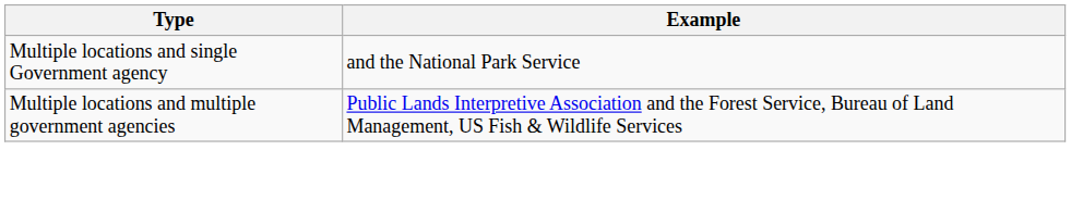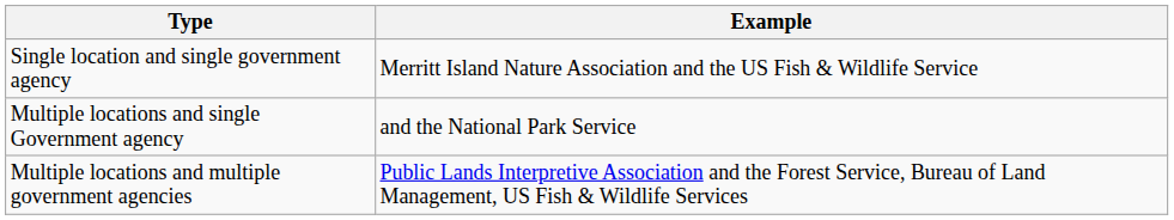+ row: Single location and single government agency | Merritt Island Nature Association and the US Fish & Wildlife Service
